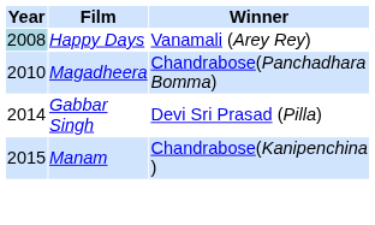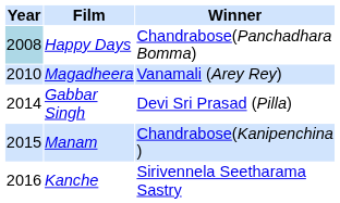Happy Days | Winner: Vanamali (Arey Rey) -> Chandrabose(Panchadhara Bomma)
Magadheera | Winner: Chandrabose(Panchadhara Bomma) -> Vanamali (Arey Rey)
+ row: 2016 | Kanche | Sirivennela Seetharama Sastry
